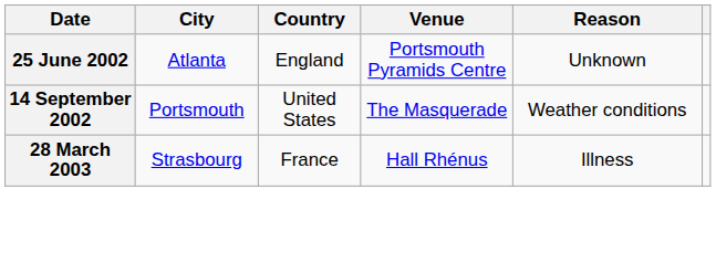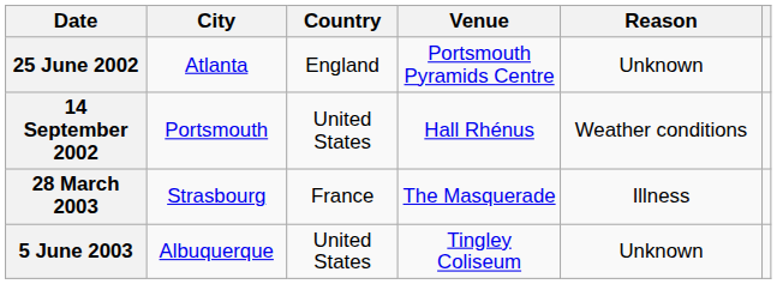14 September 2002 | Venue: The Masquerade -> Hall Rhénus
28 March 2003 | Venue: Hall Rhénus -> The Masquerade
+ row: 5 June 2003 | Albuquerque | United States | Tingley Coliseum | Unknown
